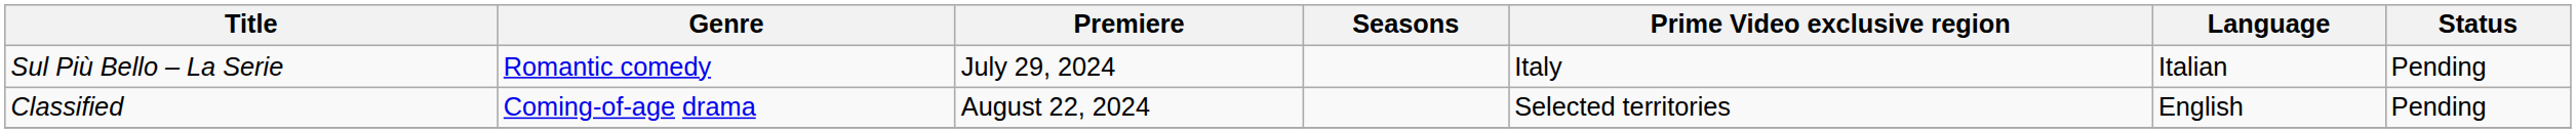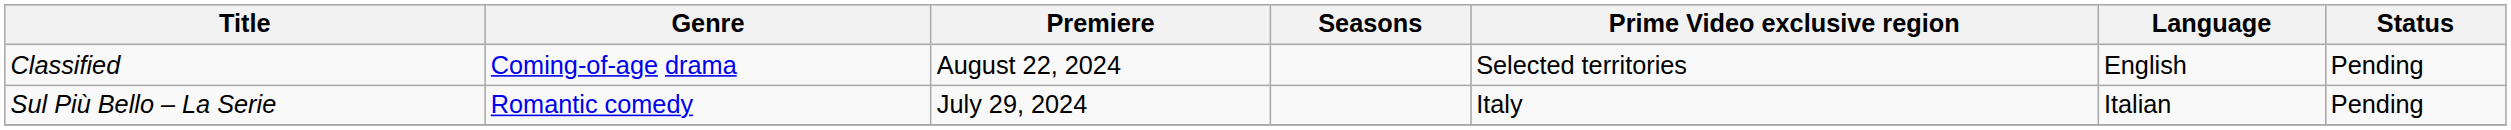rows swapped: Sul Più Bello – La Serie <-> Classified
